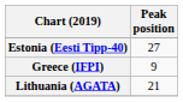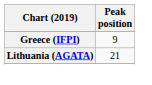- row: Estonia (Eesti Tipp-40) | 27
